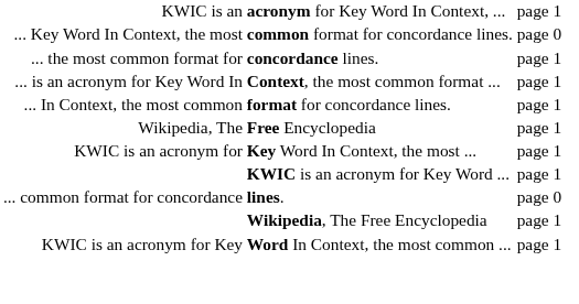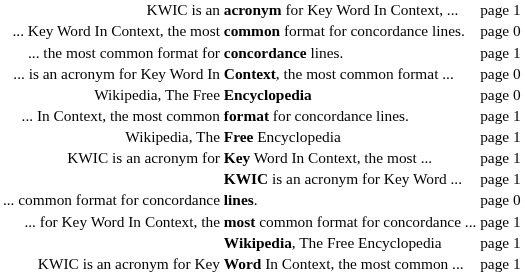Context, the most common format ... | column 3: page 1 -> page 0
+ row: Wikipedia, The Free | Encyclopedia | page 0
+ row: ... for Key Word In Context, the | most common format for concordance ... | page 1
